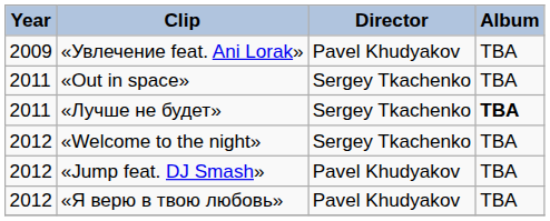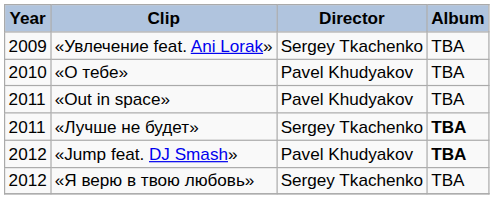«Увлечение feat. Ani Lorak» | Director: Pavel Khudyakov -> Sergey Tkachenko
+ row: 2010 | «О тебе» | Pavel Khudyakov | TBA
«Out in space» | Director: Sergey Tkachenko -> Pavel Khudyakov
- row: 2012 | «Welcome to the night» | Sergey Tkachenko | TBA
«Jump feat. DJ Smash» | Album: normal -> bold
«Я верю в твою любовь» | Director: Pavel Khudyakov -> Sergey Tkachenko
